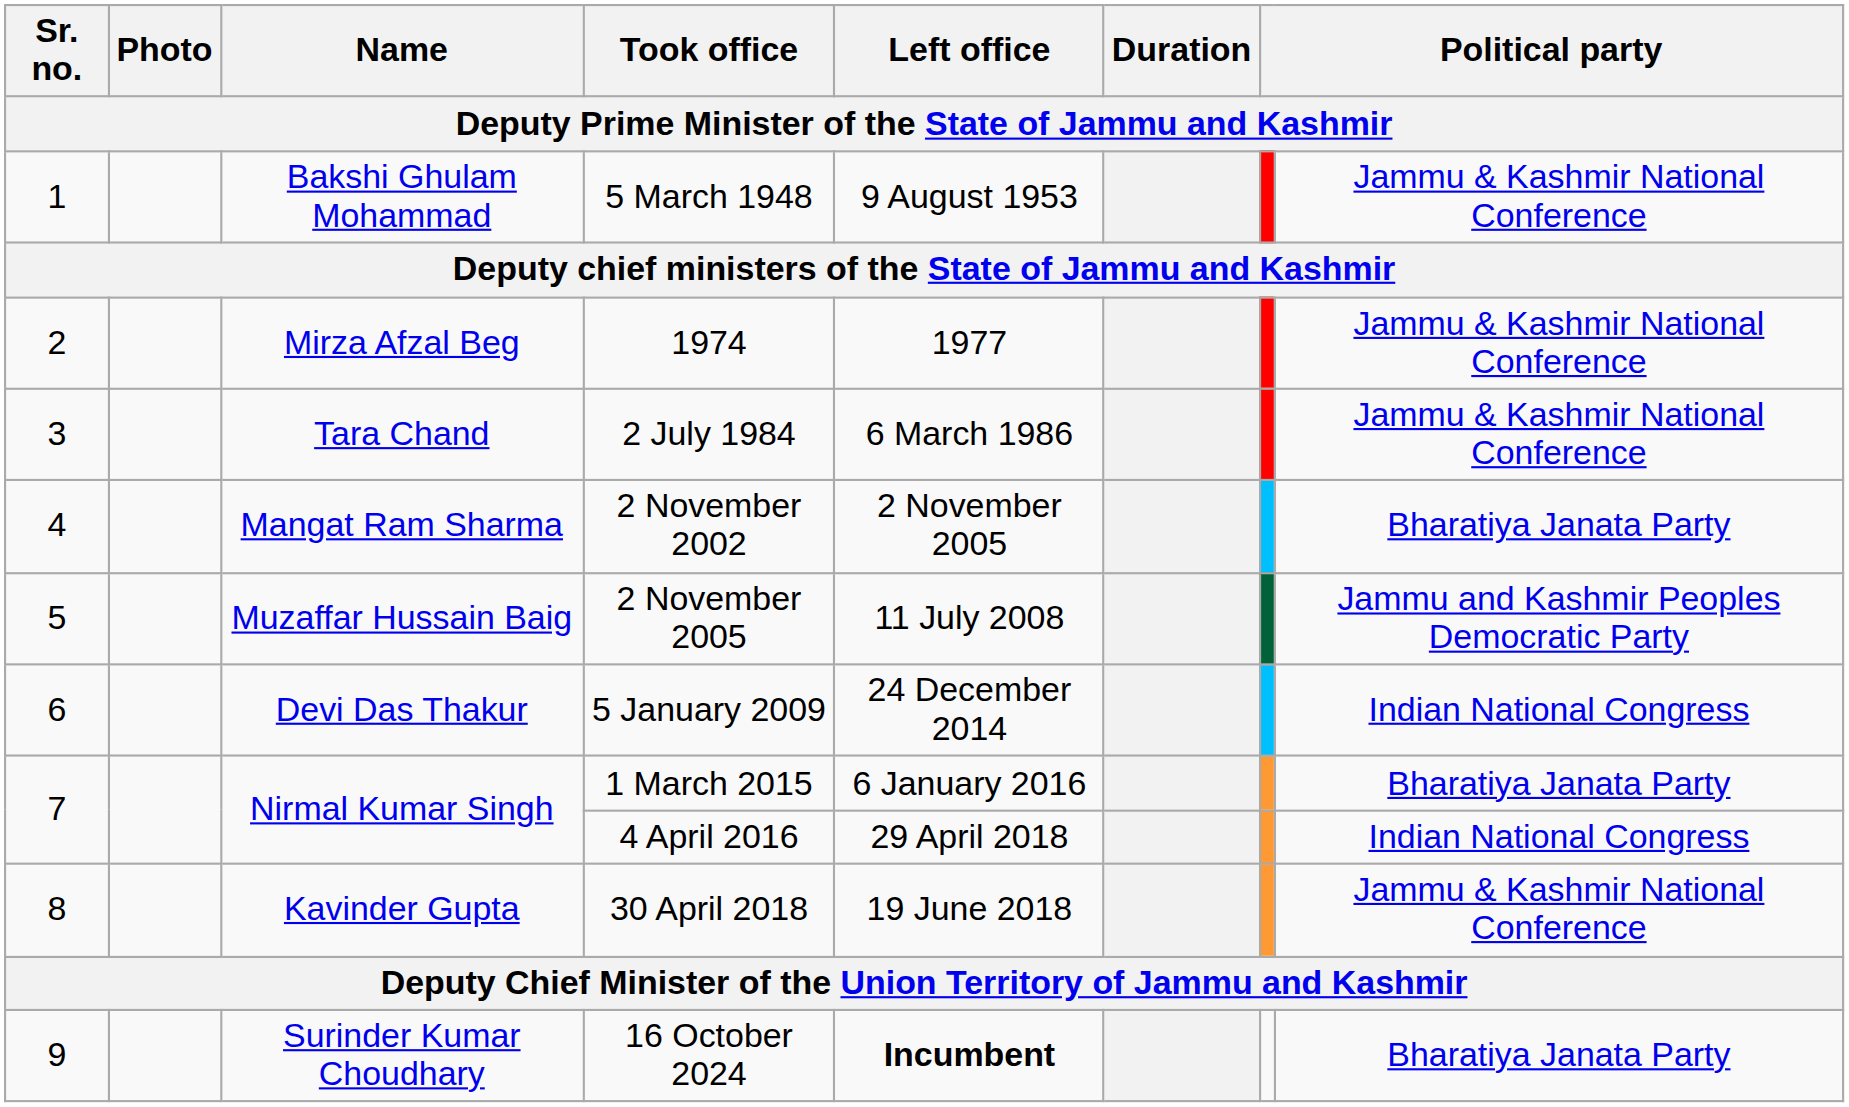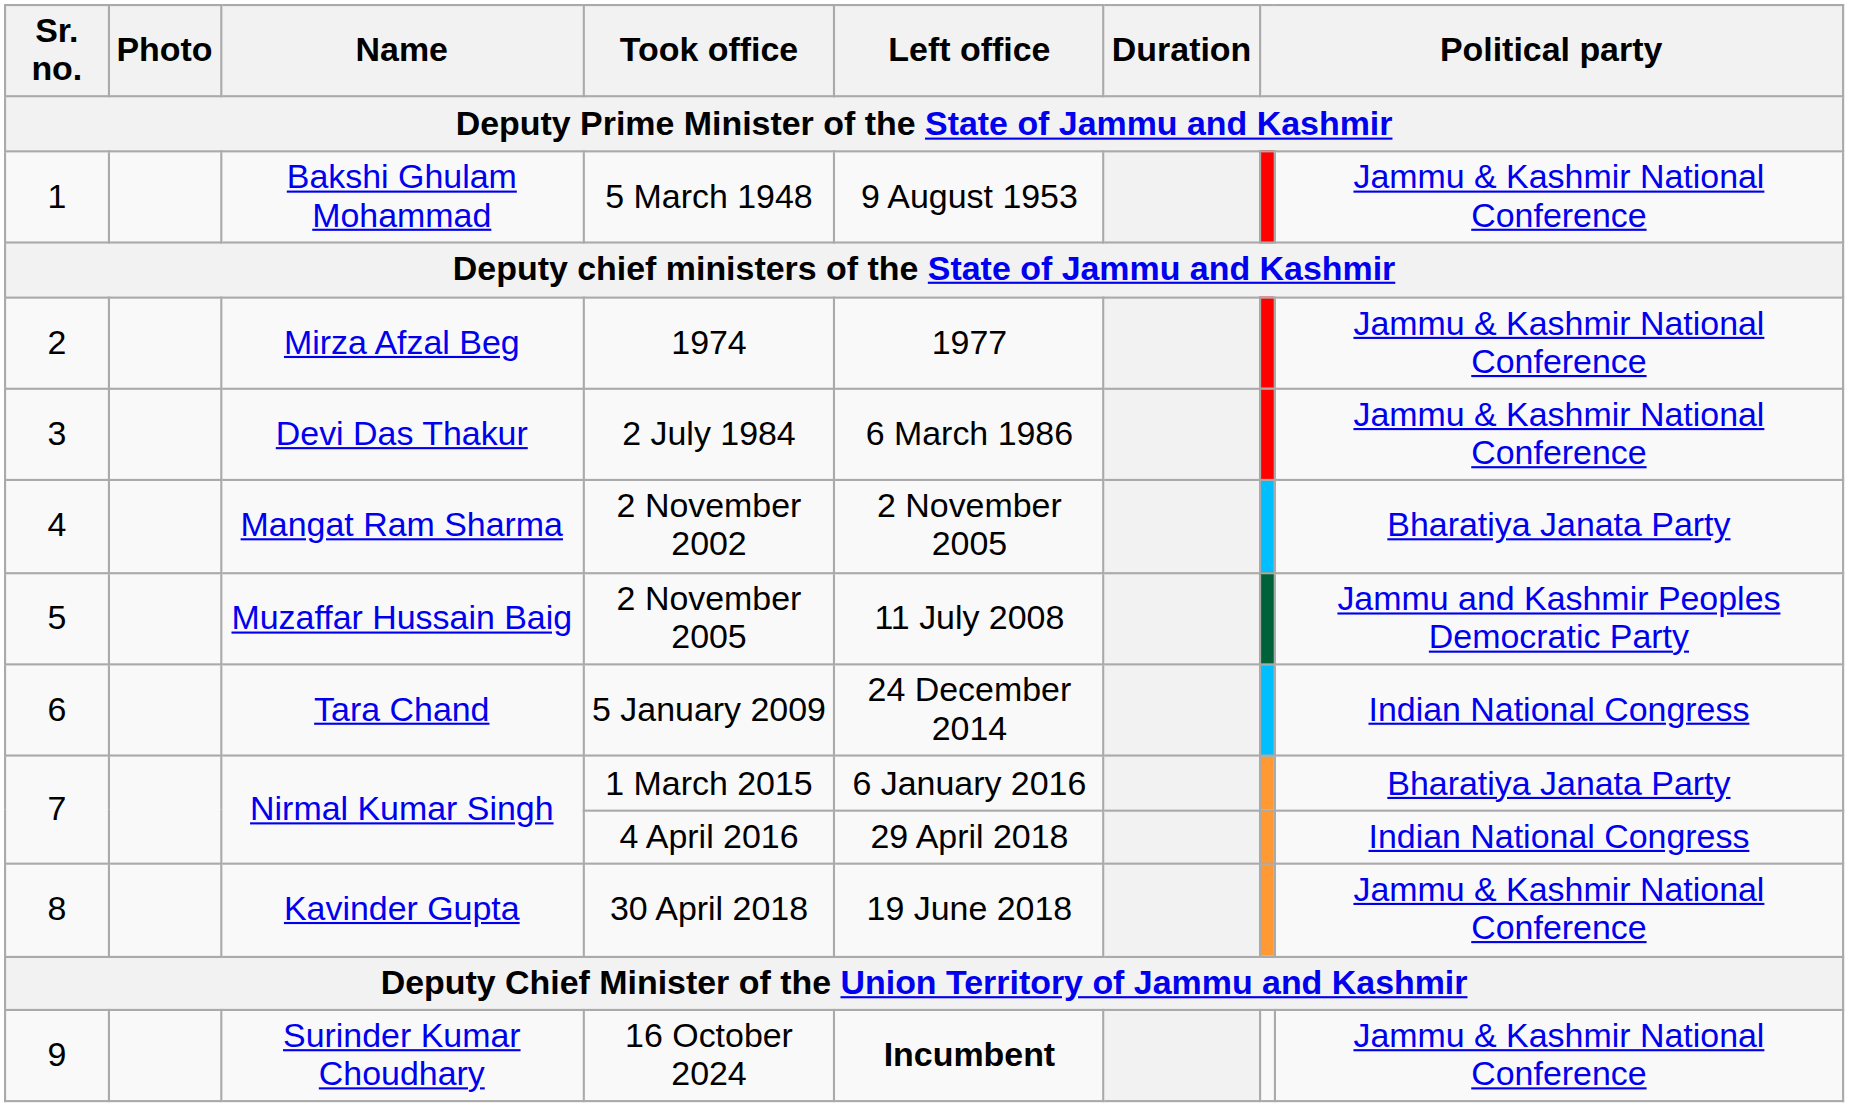2 July 1984 | Name: Tara Chand -> Devi Das Thakur
5 January 2009 | Name: Devi Das Thakur -> Tara Chand
16 October 2024 | column 8: Bharatiya Janata Party -> Jammu & Kashmir National Conference
